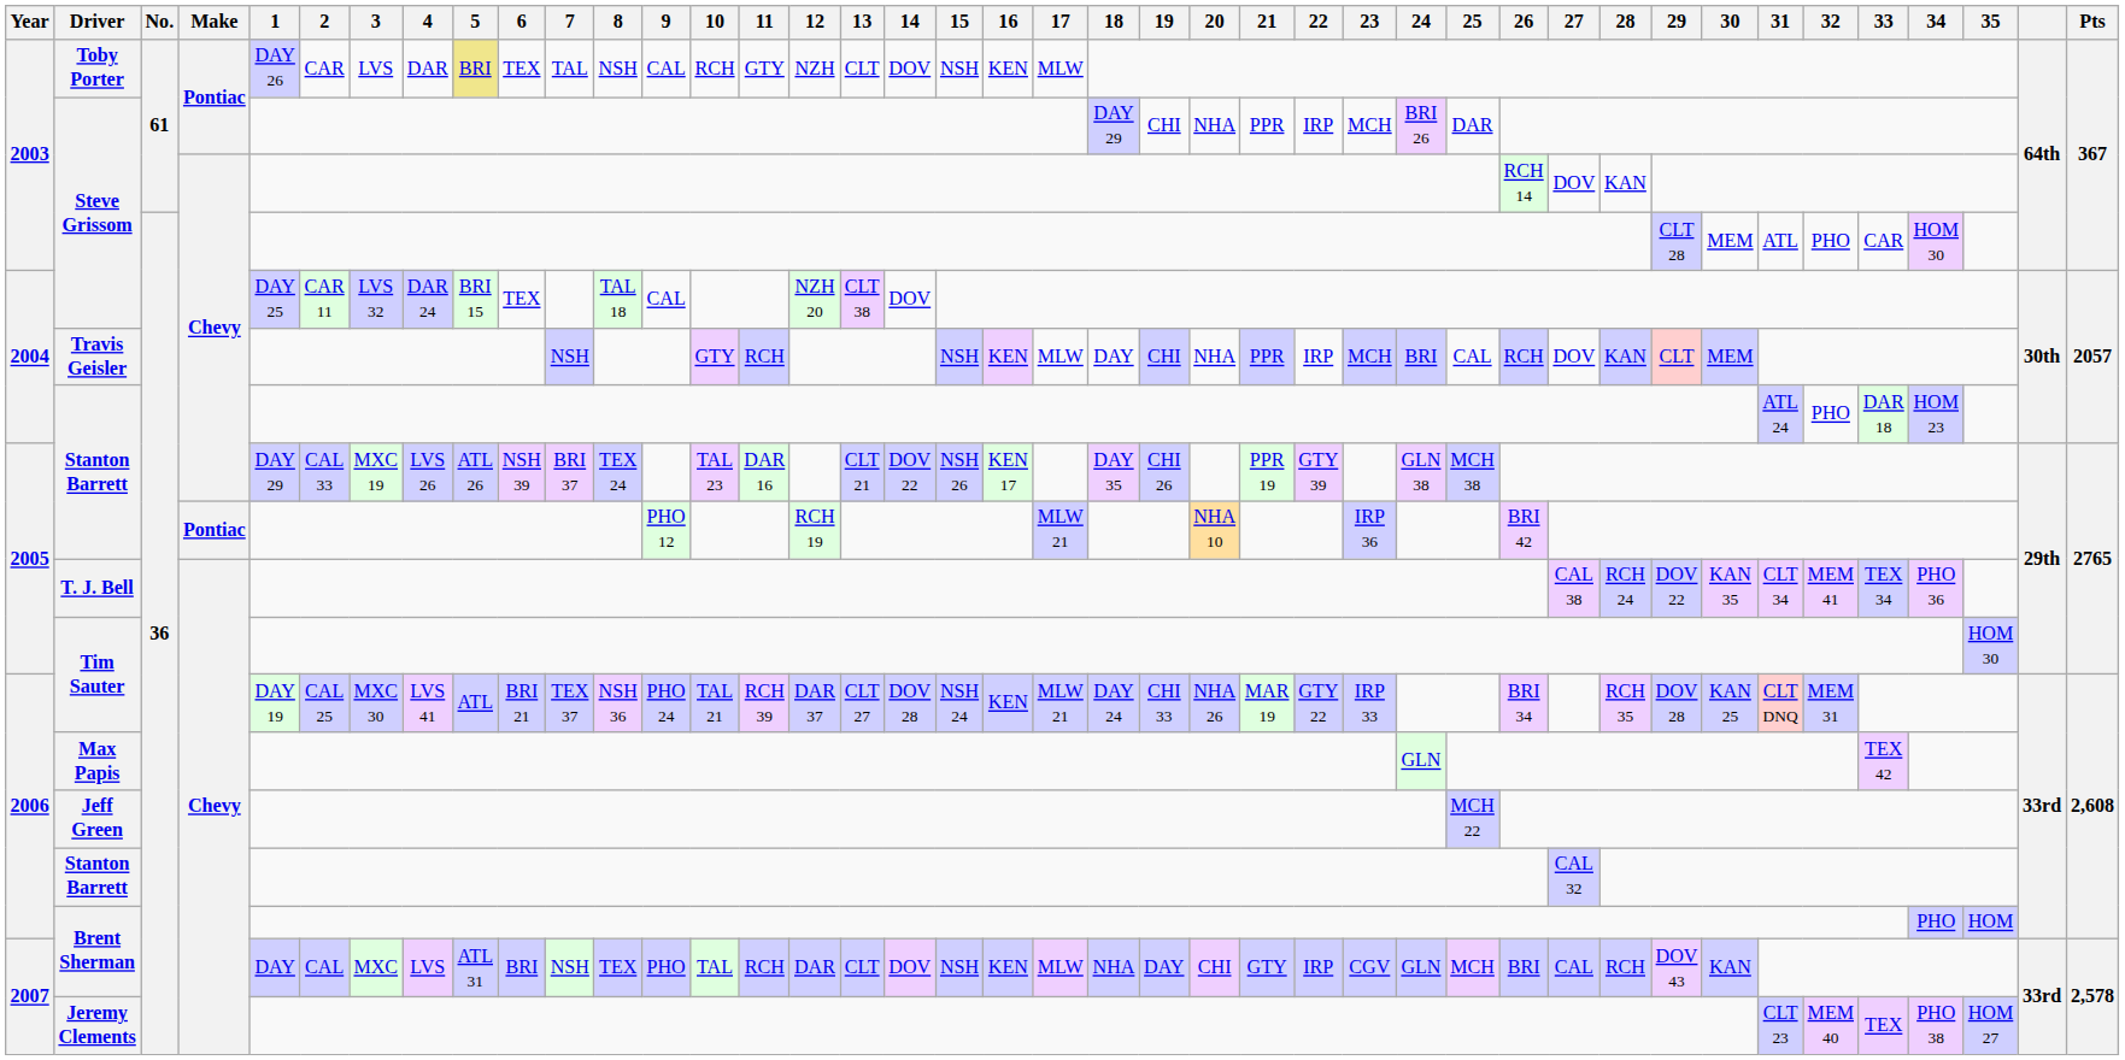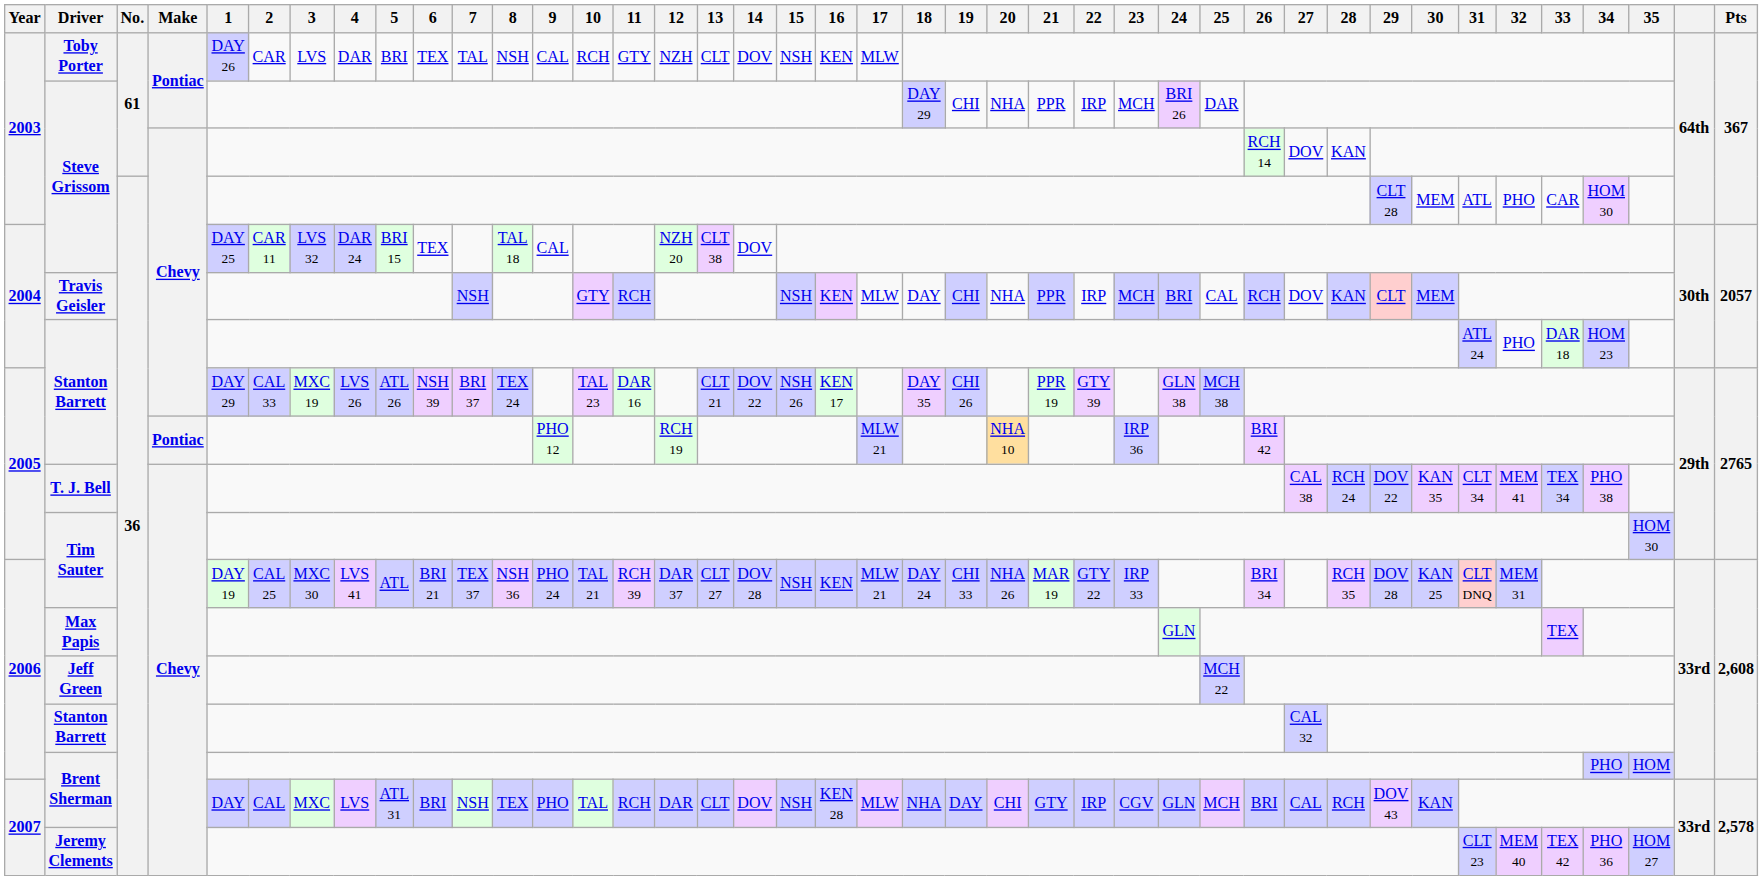Toby Porter | 5: khaki background -> no background
T. J. Bell | 34: PHO 36 -> PHO 38
2006 / Tim Sauter | 15: NSH 24 -> NSH
Max Papis | 33: TEX 42 -> TEX
2007 / Brent Sherman | 16: KEN -> KEN 28
Jeremy Clements | 33: TEX -> TEX 42
Jeremy Clements | 34: PHO 38 -> PHO 36
